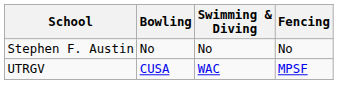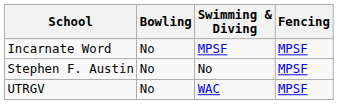+ row: Incarnate Word | No | MPSF | MPSF
Stephen F. Austin | Fencing: No -> MPSF
UTRGV | Bowling: CUSA -> No
